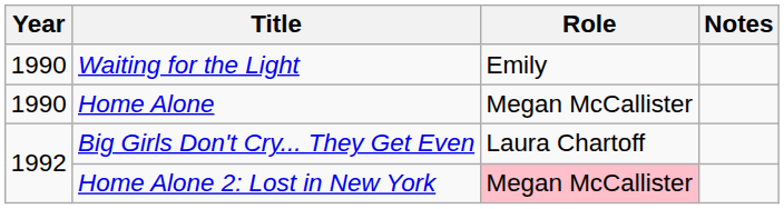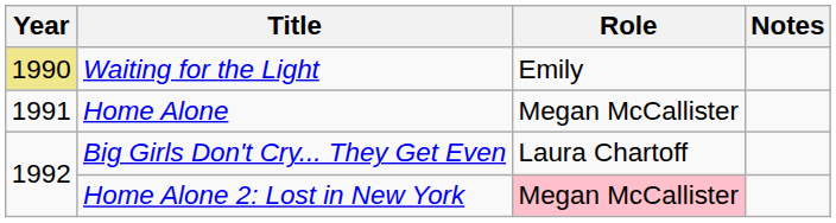Waiting for the Light | Year: no background -> khaki background
Home Alone | Year: 1990 -> 1991
